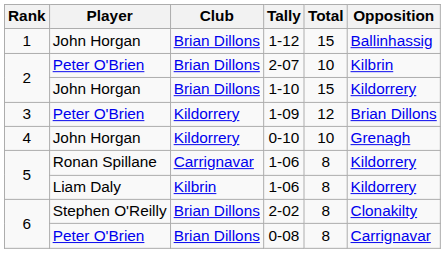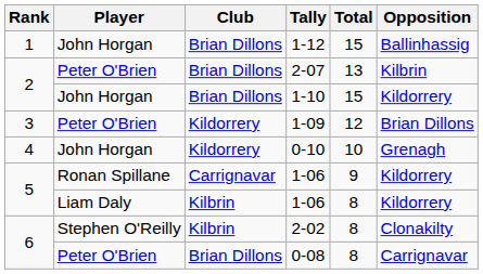2-07 | Total: 10 -> 13
Ronan Spillane / 1-06 | Total: 8 -> 9
2-02 | Club: Brian Dillons -> Kilbrin
